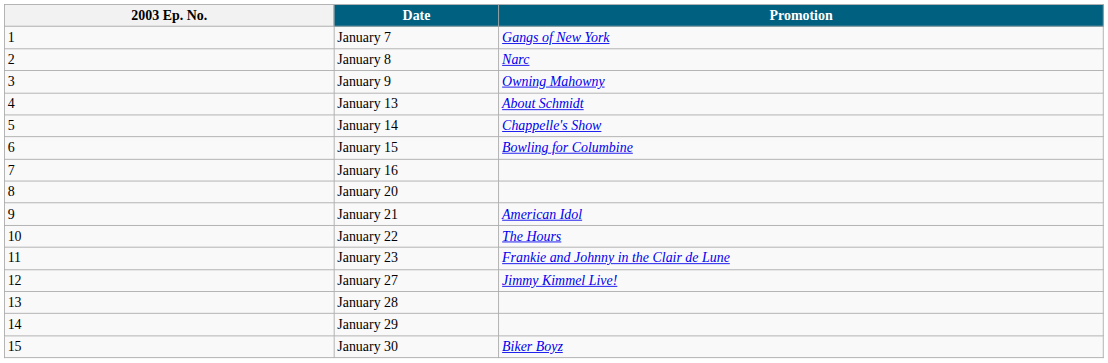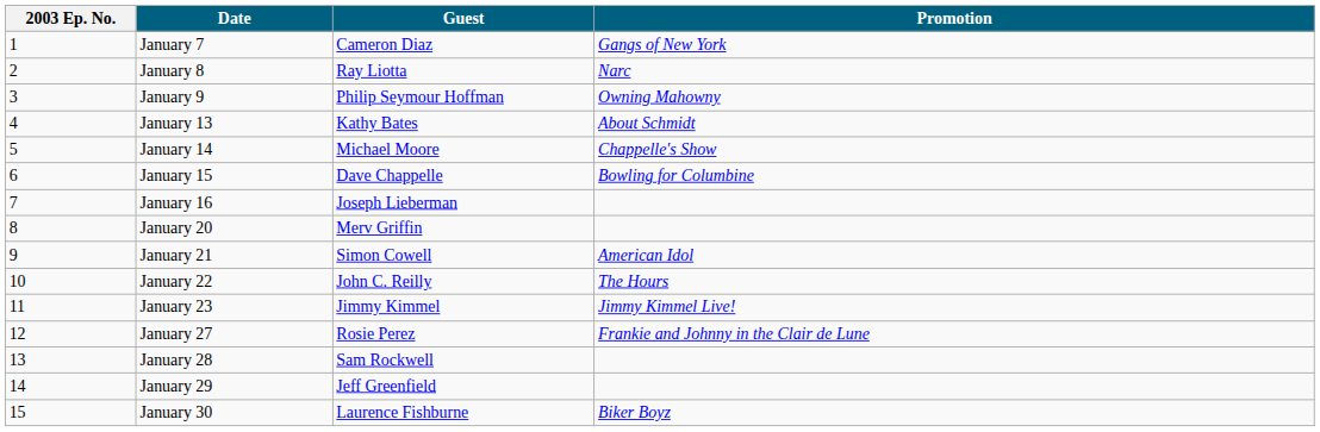+ column: Guest | Cameron Diaz | Ray Liotta | Philip Seymour Hoffman | Kathy Bates | Michael Moore | Dave Chappelle | Joseph Lieberman | Merv Griffin | Simon Cowell | John C. Reilly | Jimmy Kimmel | Rosie Perez | Sam Rockwell | Jeff Greenfield | Laurence Fishburne
January 23 | Promotion: Frankie and Johnny in the Clair de Lune -> Jimmy Kimmel Live!
January 27 | Promotion: Jimmy Kimmel Live! -> Frankie and Johnny in the Clair de Lune
